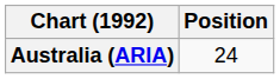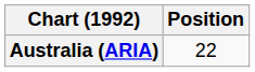Australia (ARIA) | Position: 24 -> 22
